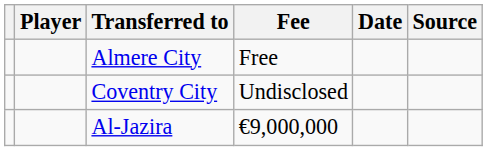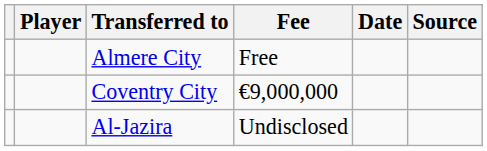Coventry City | Fee: Undisclosed -> €9,000,000
Al-Jazira | Fee: €9,000,000 -> Undisclosed
